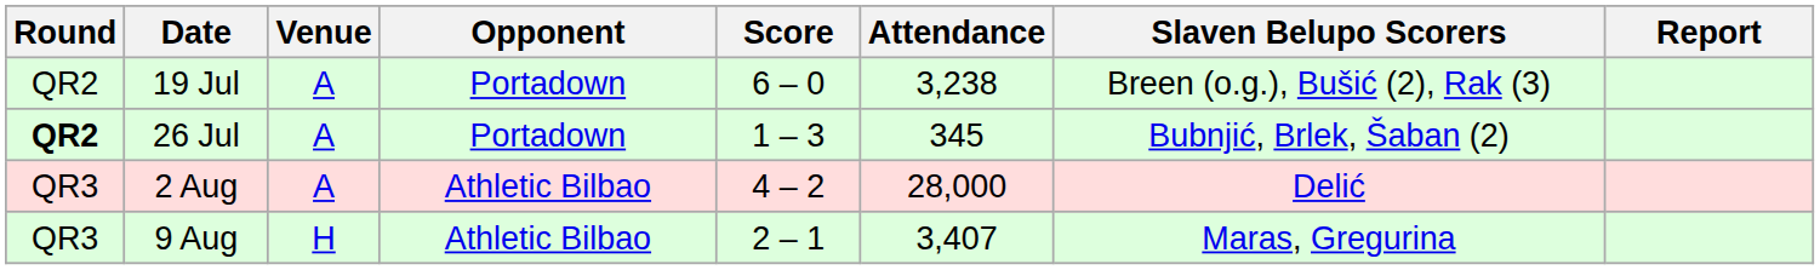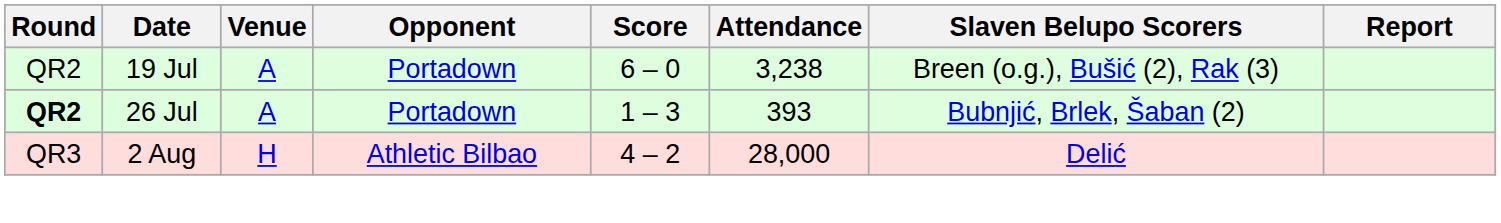26 Jul | Attendance: 345 -> 393
2 Aug | Venue: A -> H
- row: QR3 | 9 Aug | H | Athletic Bilbao | 2 – 1 | 3,407 | Maras, Gregurina
